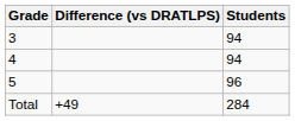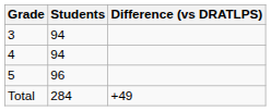columns swapped: Students <-> Difference (vs DRATLPS)
